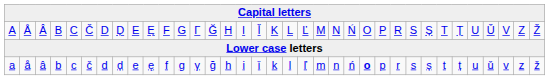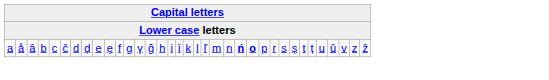- row: A | Å | Â | B | C | Č | D | Ḑ | E | Ę | F | G | Γ | Ğ | H | I | Ǐ | K | L | Ľ | M | N | Ń | O | P | R | S | Ș | T | Ț | U | Ǔ | V | Z | Ž
a | column 23: normal -> bold
